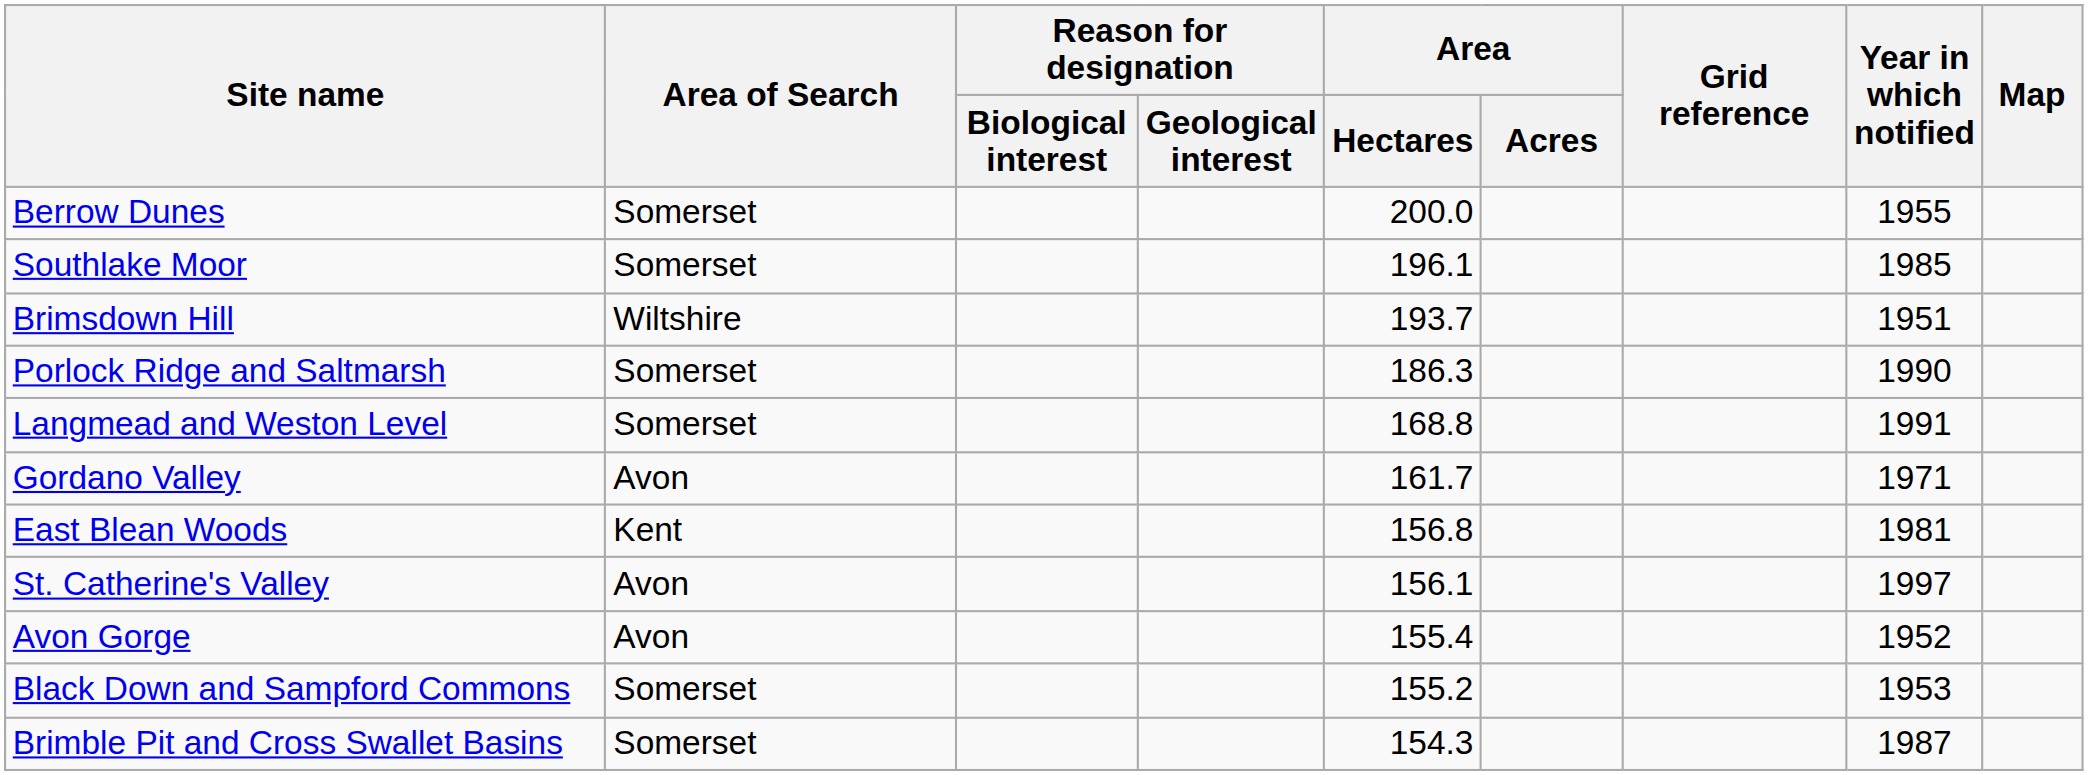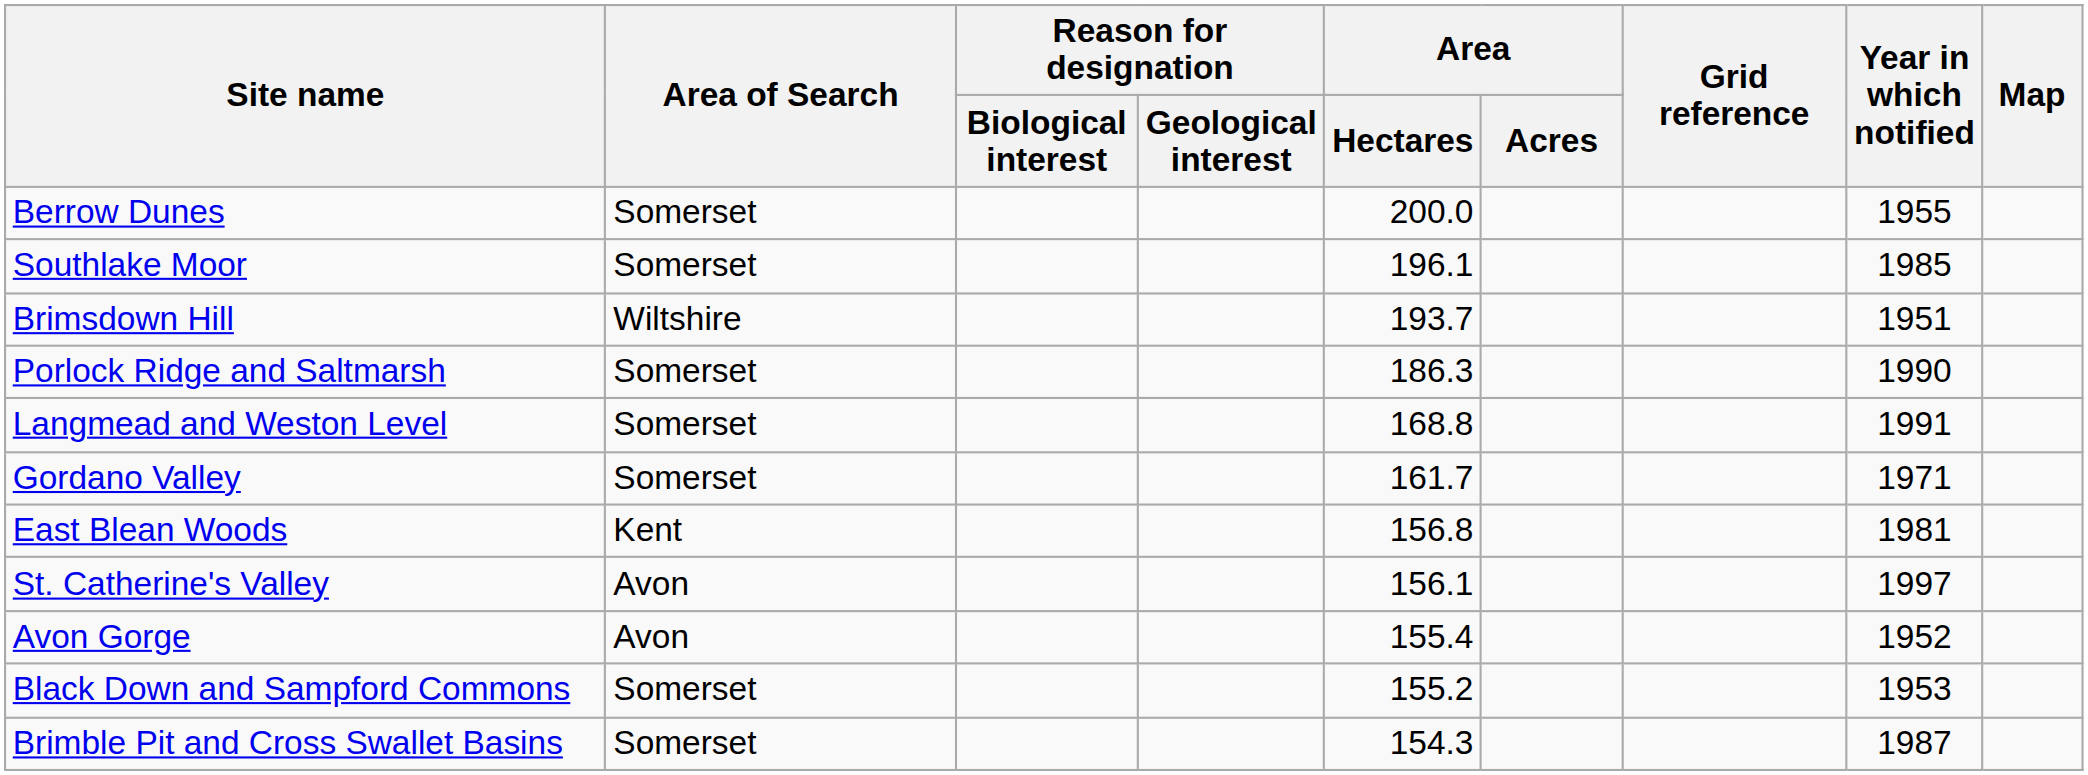Gordano Valley | Area of Search: Avon -> Somerset
